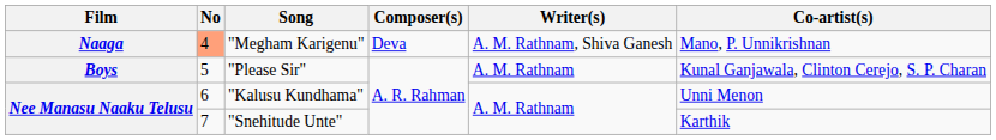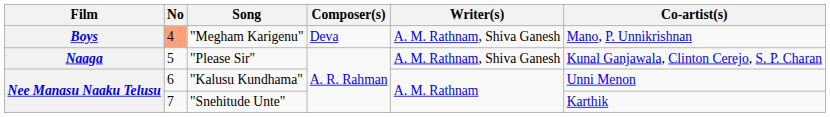"Megham Karigenu" | Film: Naaga -> Boys
"Please Sir" | Film: Boys -> Naaga
"Please Sir" | Writer(s): A. M. Rathnam -> A. M. Rathnam, Shiva Ganesh
